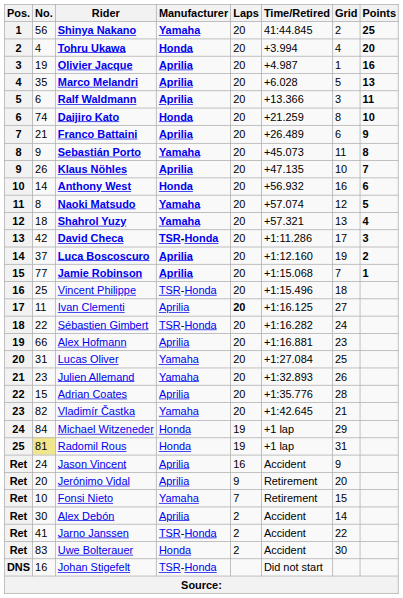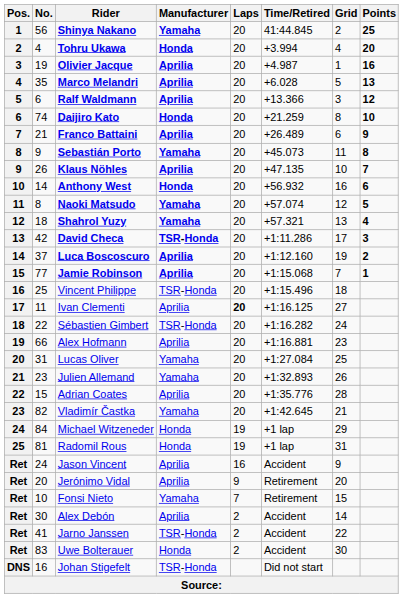Ralf Waldmann | Points: 11 -> 12
Radomil Rous | No.: khaki background -> no background
